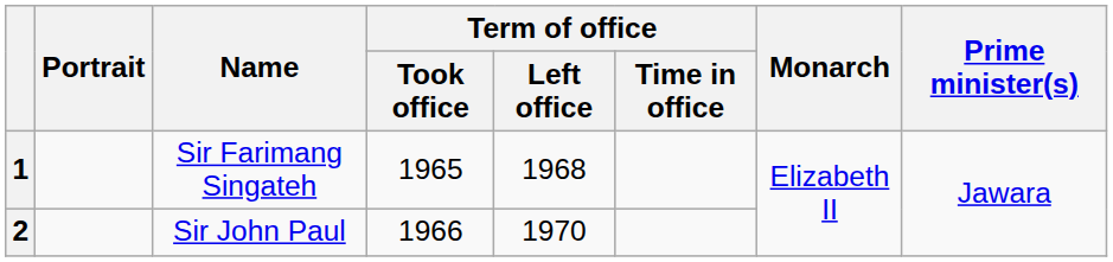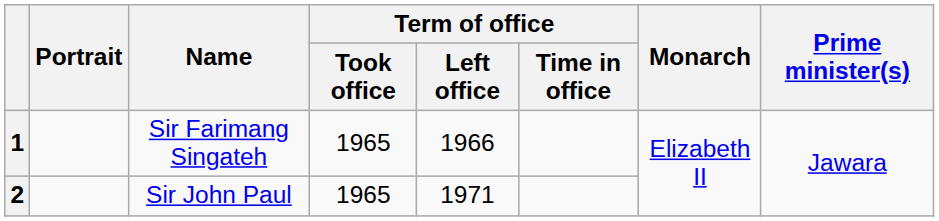1 | Term of office / Left office: 1968 -> 1966
2 | Term of office / Took office: 1966 -> 1965
2 | Term of office / Left office: 1970 -> 1971
